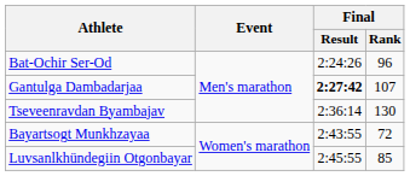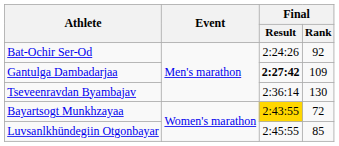Bat-Ochir Ser-Od | Final / Rank: 96 -> 92
Gantulga Dambadarjaa | Final / Rank: 107 -> 109
Bayartsogt Munkhzayaa | Final / Result: no background -> gold background
